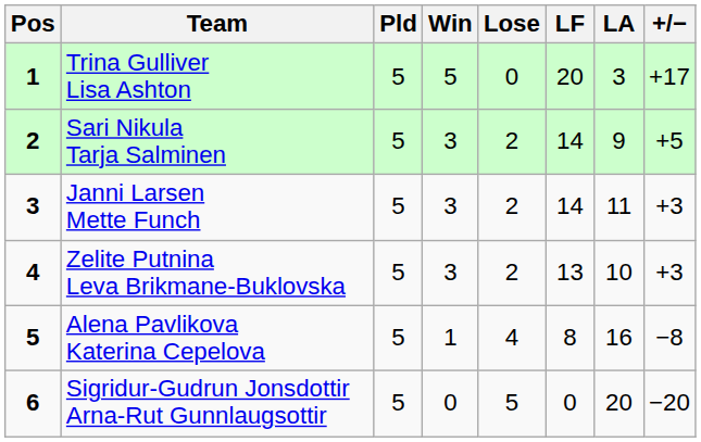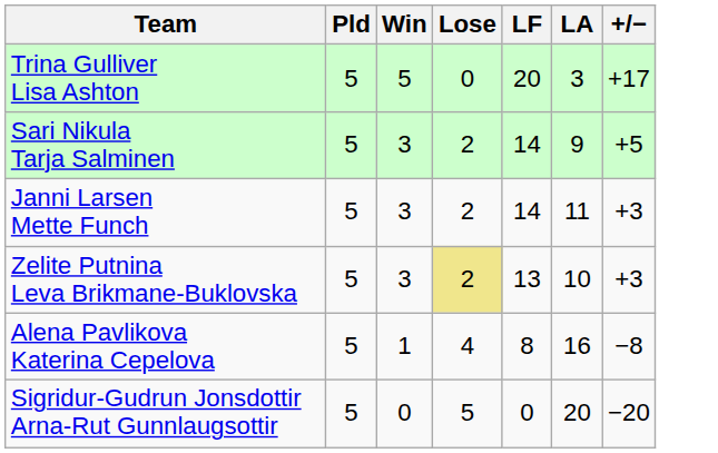- column: Pos | 1 | 2 | 3 | 4 | 5 | 6
Zelite Putnina Leva Brikmane-Buklovska | Lose: no background -> khaki background
